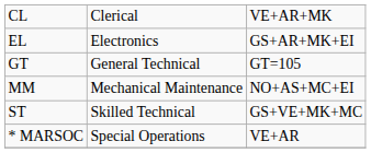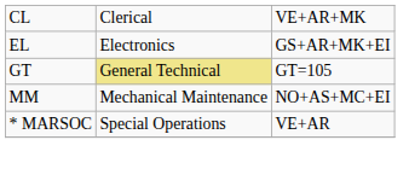GT | column 2: no background -> khaki background
- row: ST | Skilled Technical | GS+VE+MK+MC
